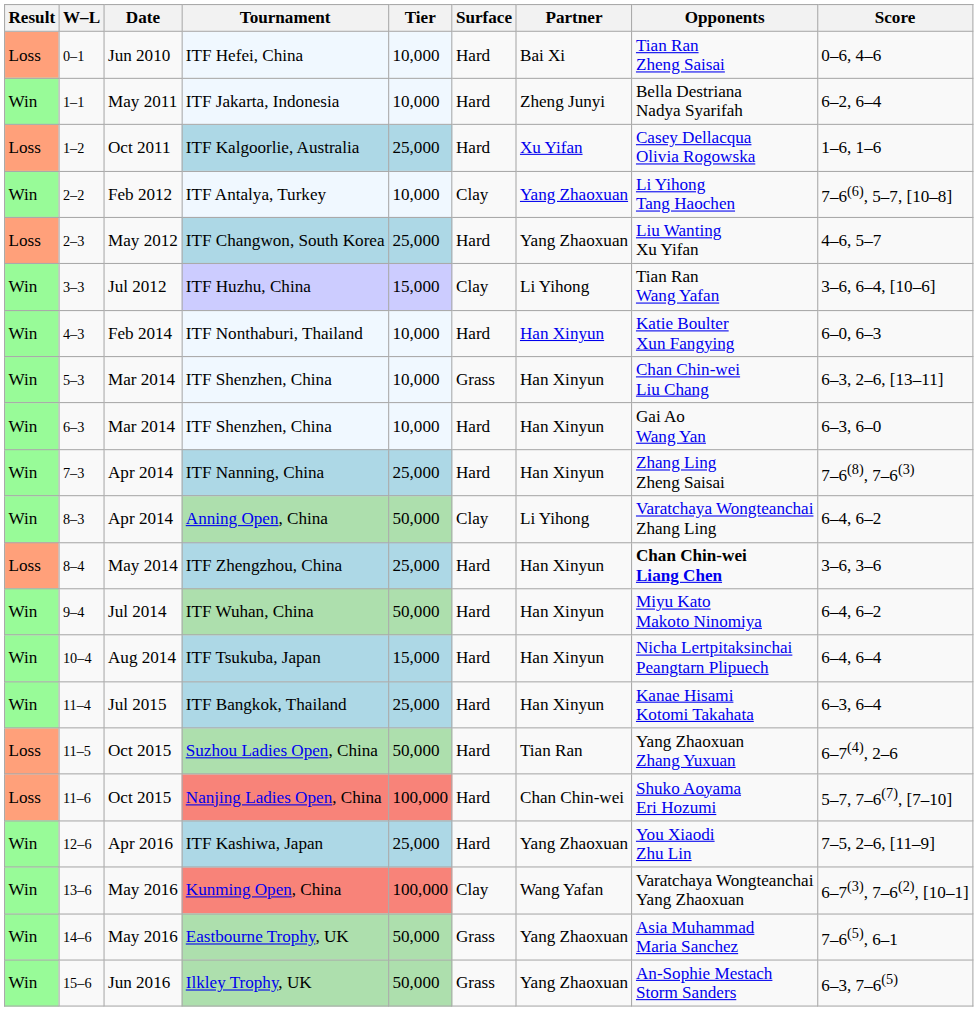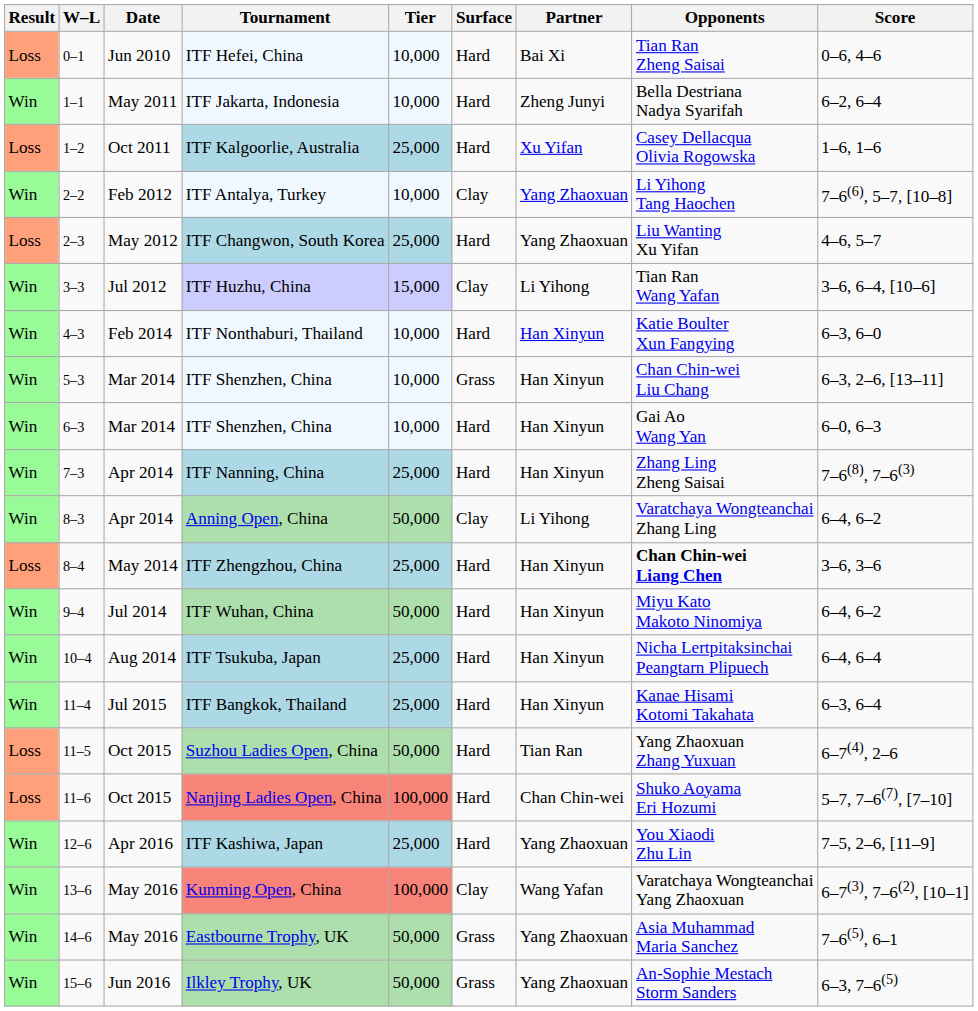ITF Nonthaburi, Thailand | Score: 6–0, 6–3 -> 6–3, 6–0
6–3 / ITF Shenzhen, China | Score: 6–3, 6–0 -> 6–0, 6–3
ITF Tsukuba, Japan | Tier: 15,000 -> 25,000
